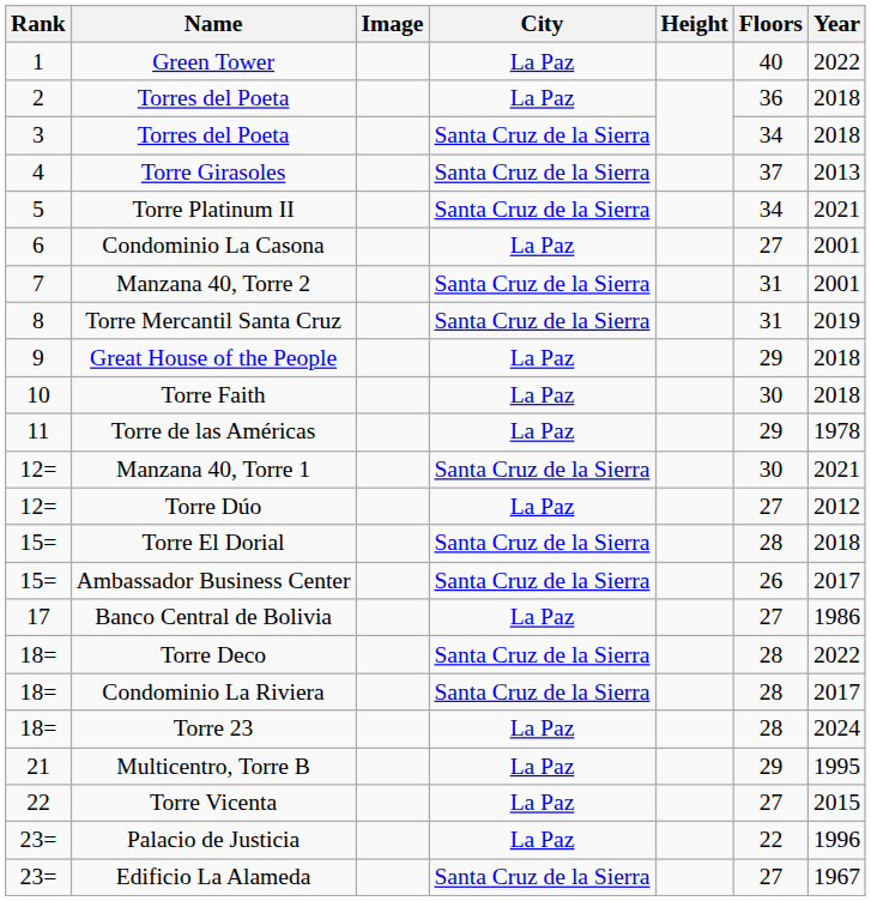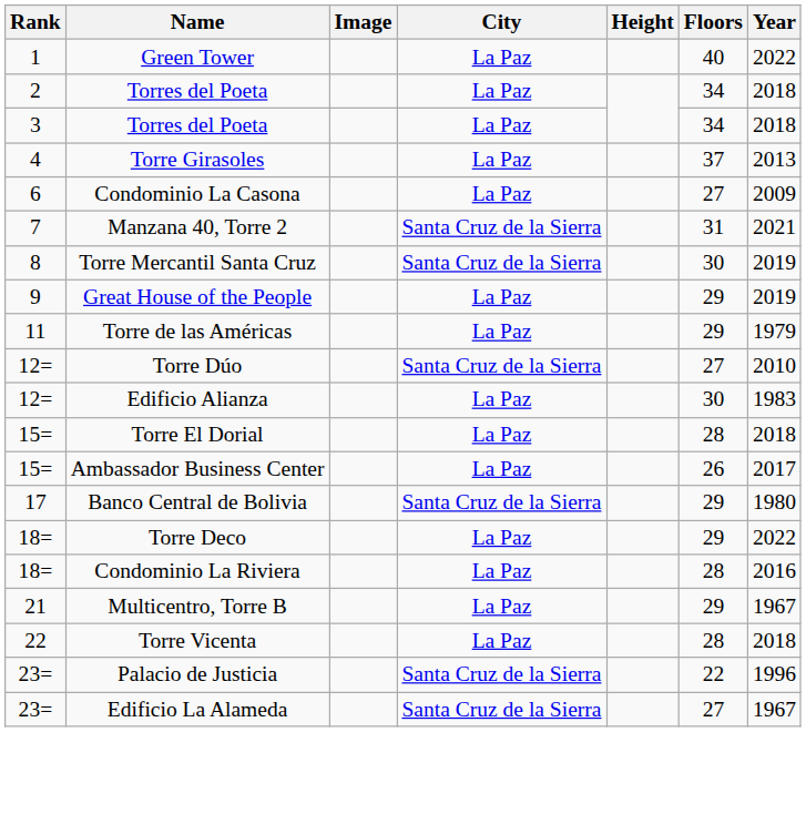2 / Torres del Poeta | Floors: 36 -> 34
3 / Torres del Poeta | City: Santa Cruz de la Sierra -> La Paz
Torre Girasoles | City: Santa Cruz de la Sierra -> La Paz
- row: 5 | Torre Platinum II | Santa Cruz de la Sierra | 34 | 2021
Condominio La Casona | Year: 2001 -> 2009
Manzana 40, Torre 2 | Year: 2001 -> 2021
Torre Mercantil Santa Cruz | Floors: 31 -> 30
Great House of the People | Year: 2018 -> 2019
- row: 10 | Torre Faith | La Paz | 30 | 2018
Torre de las Américas | Year: 1978 -> 1979
- row: 12= | Manzana 40, Torre 1 | Santa Cruz de la Sierra | 30 | 2021
Torre Dúo | City: La Paz -> Santa Cruz de la Sierra
Torre Dúo | Year: 2012 -> 2010
+ row: 12= | Edificio Alianza | La Paz | 30 | 1983
Torre El Dorial | City: Santa Cruz de la Sierra -> La Paz
Ambassador Business Center | City: Santa Cruz de la Sierra -> La Paz
Banco Central de Bolivia | City: La Paz -> Santa Cruz de la Sierra
Banco Central de Bolivia | Floors: 27 -> 29
Banco Central de Bolivia | Year: 1986 -> 1980
Torre Deco | City: Santa Cruz de la Sierra -> La Paz
Torre Deco | Floors: 28 -> 29
Condominio La Riviera | City: Santa Cruz de la Sierra -> La Paz
Condominio La Riviera | Year: 2017 -> 2016
- row: 18= | Torre 23 | La Paz | 28 | 2024
Multicentro, Torre B | Year: 1995 -> 1967
Torre Vicenta | Floors: 27 -> 28
Torre Vicenta | Year: 2015 -> 2018
Palacio de Justicia | City: La Paz -> Santa Cruz de la Sierra
